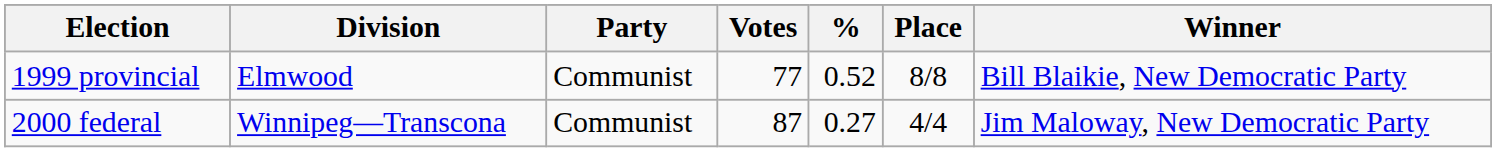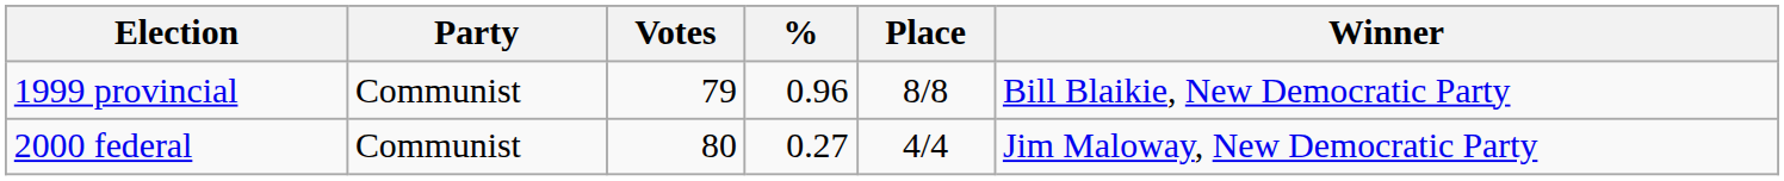- column: Division | Elmwood | Winnipeg—Transcona
1999 provincial | Votes: 77 -> 79
1999 provincial | %: 0.52 -> 0.96
2000 federal | Votes: 87 -> 80
